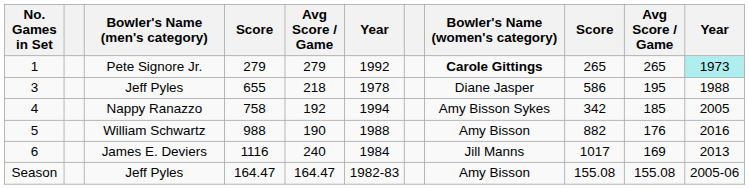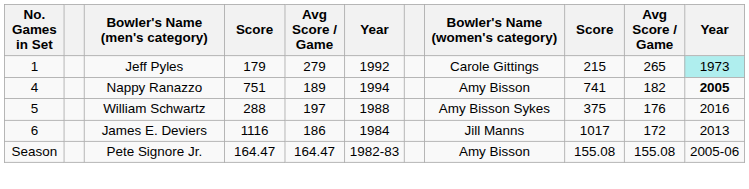1 | Bowler's Name (men's category): Pete Signore Jr. -> Jeff Pyles
1 | column 4: 279 -> 179
1 | Bowler's Name (women's category): bold -> normal
1 | column 9: 265 -> 215
- row: 3 | Jeff Pyles | 655 | 218 | 1978 | Diane Jasper | 586 | 195 | 1988
4 | column 4: 758 -> 751
4 | column 5: 192 -> 189
4 | Bowler's Name (women's category): Amy Bisson Sykes -> Amy Bisson
4 | column 9: 342 -> 741
4 | column 10: 185 -> 182
4 | column 11: normal -> bold
5 | column 4: 988 -> 288
5 | column 5: 190 -> 197
5 | Bowler's Name (women's category): Amy Bisson -> Amy Bisson Sykes
5 | column 9: 882 -> 375
6 | column 5: 240 -> 186
6 | column 10: 169 -> 172
Season | Bowler's Name (men's category): Jeff Pyles -> Pete Signore Jr.
